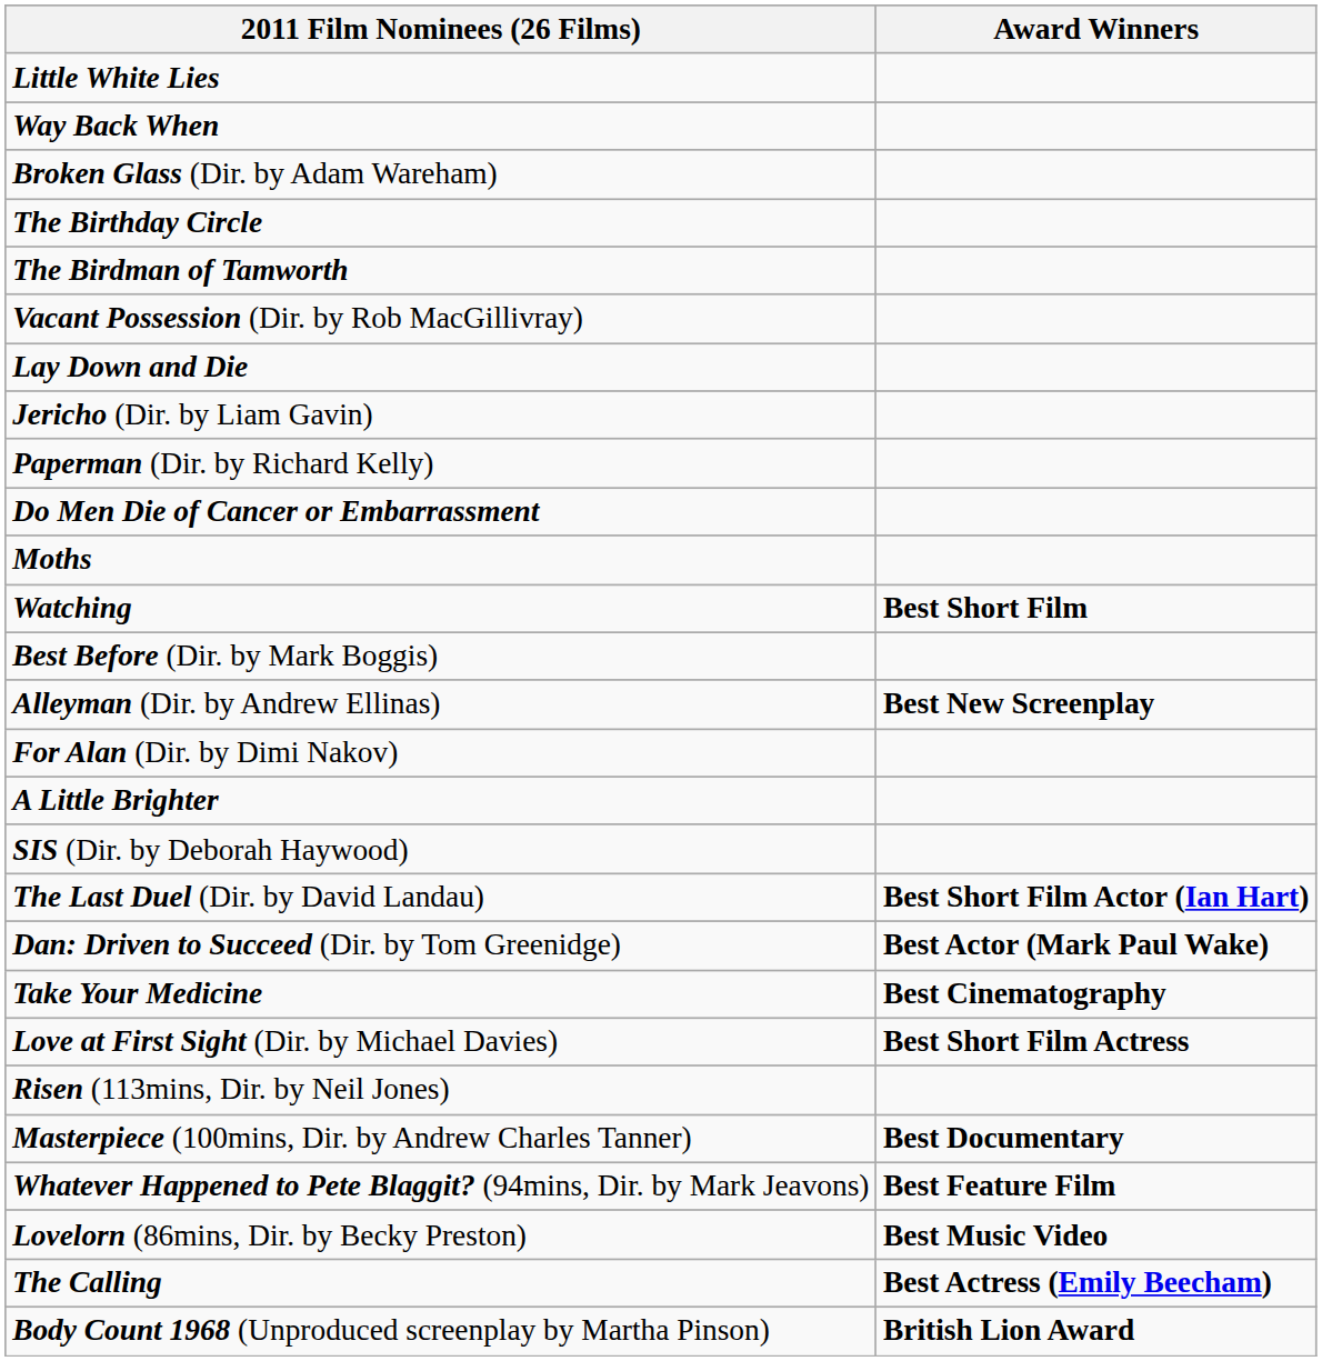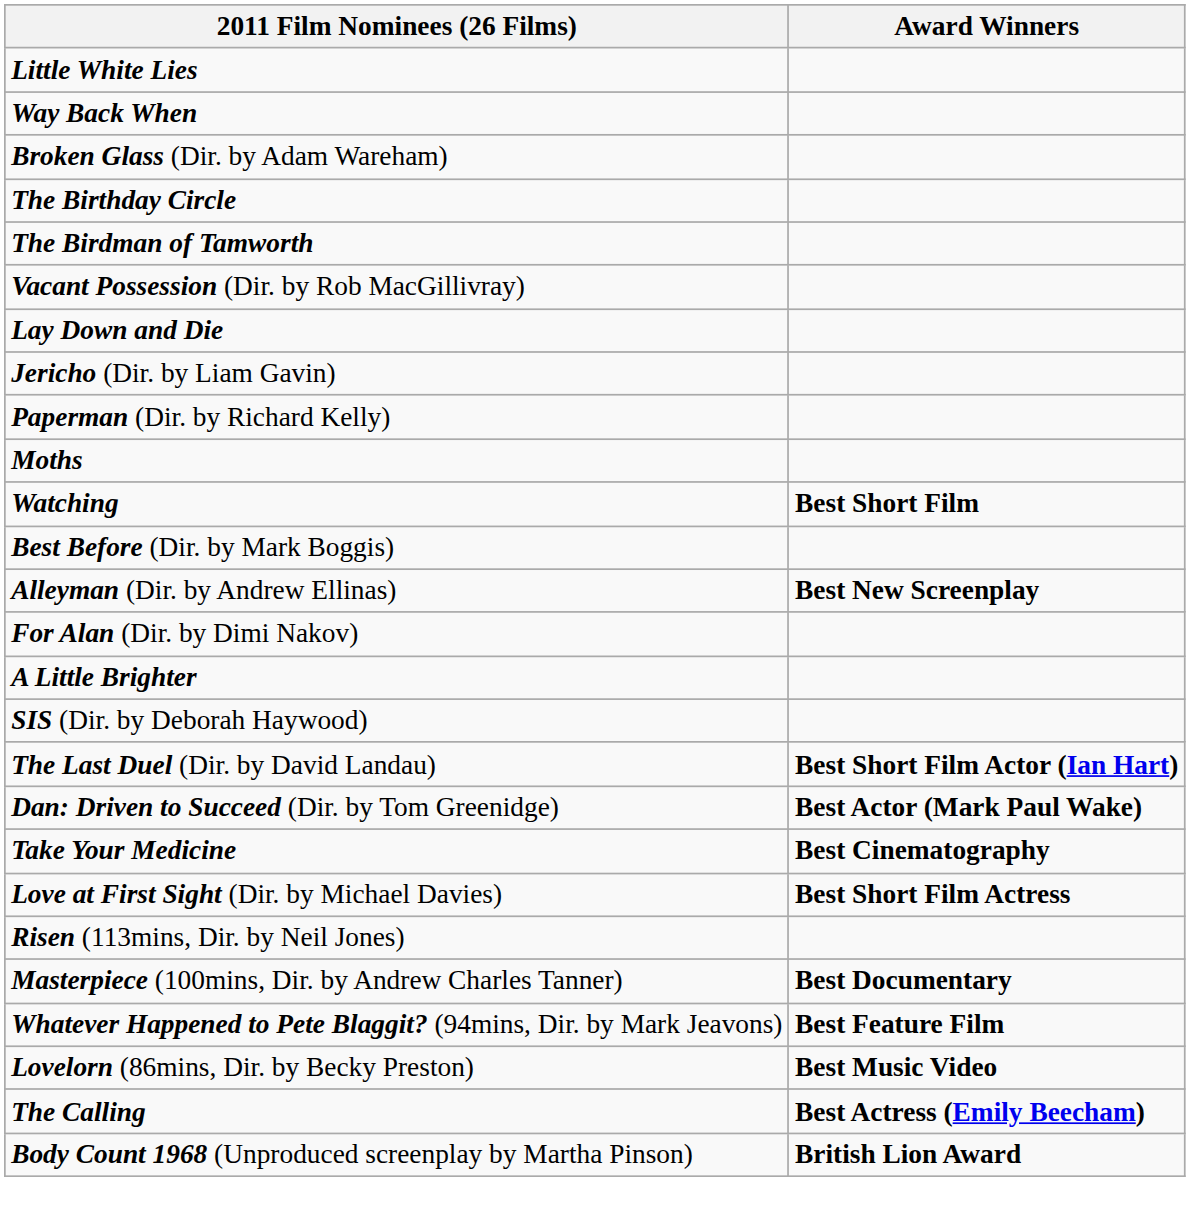- row: Do Men Die of Cancer or Embarrassment
